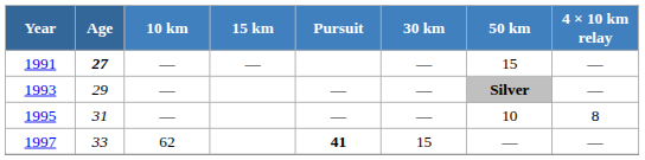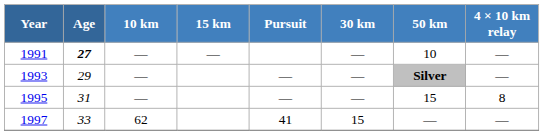1991 | 50 km: 15 -> 10
1995 | 50 km: 10 -> 15
1997 | Pursuit: bold -> normal
